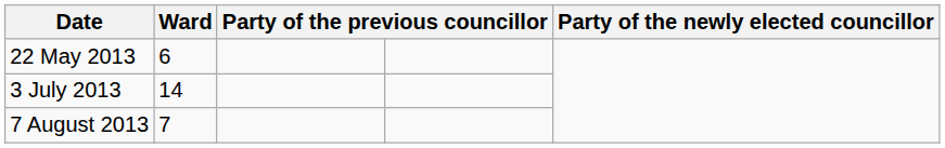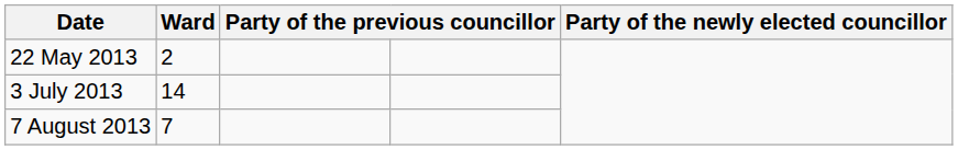22 May 2013 | Ward: 6 -> 2
